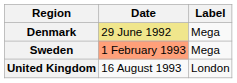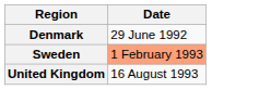- column: Label | Mega | Mega | London
Denmark | Date: khaki background -> no background
